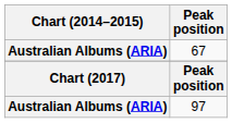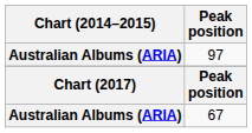rows swapped: 97 <-> 67
